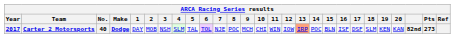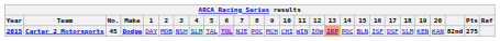Carter 2 Motorsports | Year: 2017 -> 2015
Carter 2 Motorsports | No.: 40 -> 45
Carter 2 Motorsports | Pts: 273 -> 275
